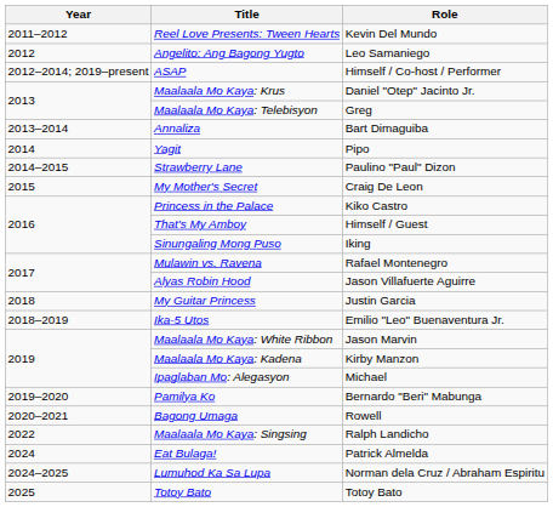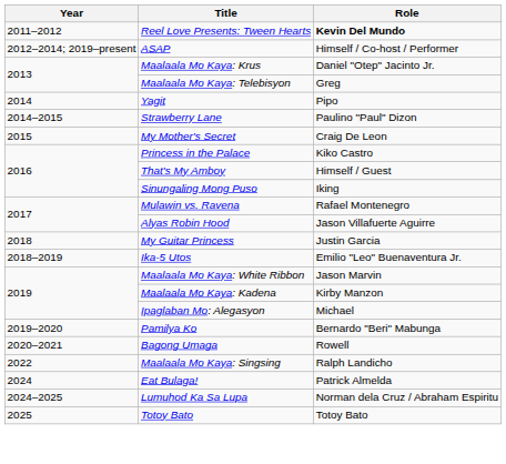Reel Love Presents: Tween Hearts | Role: normal -> bold
- row: 2012 | Angelito: Ang Bagong Yugto | Leo Samaniego
- row: 2013–2014 | Annaliza | Bart Dimaguiba
